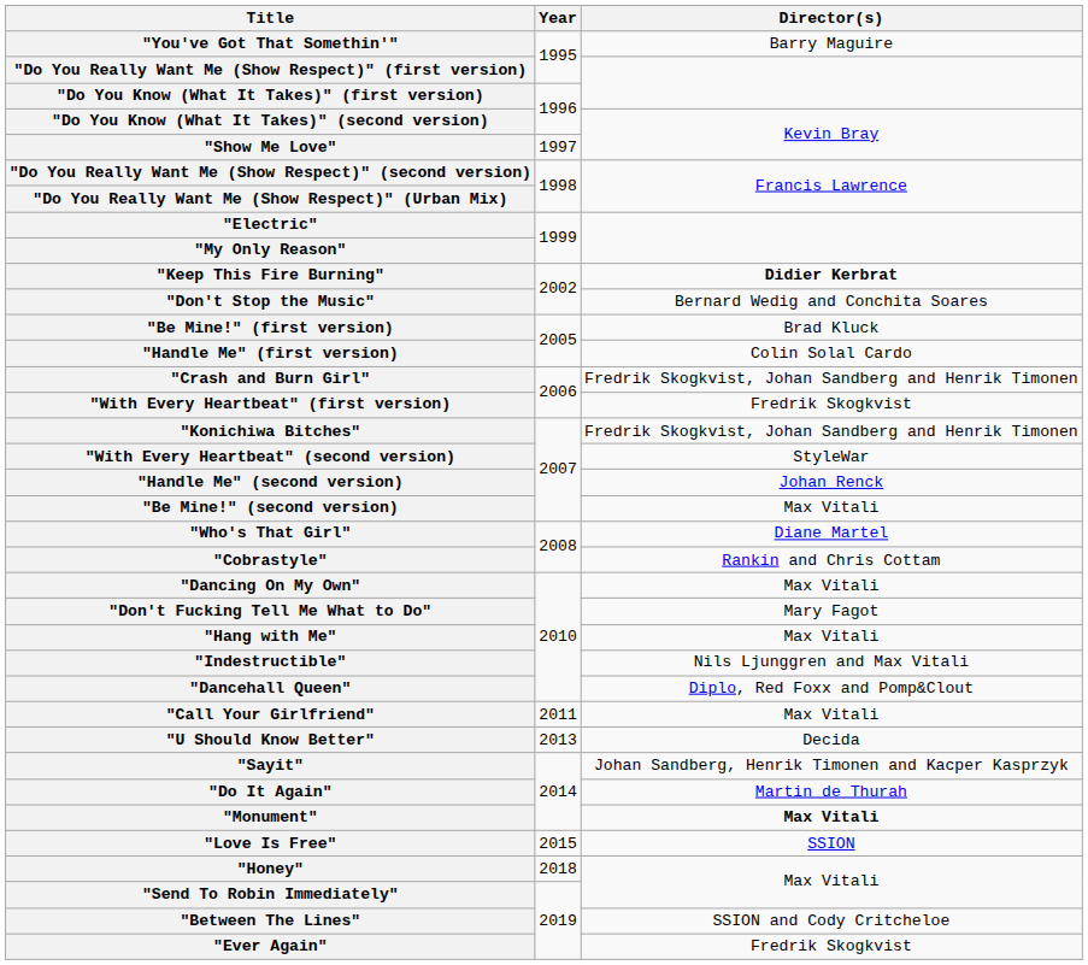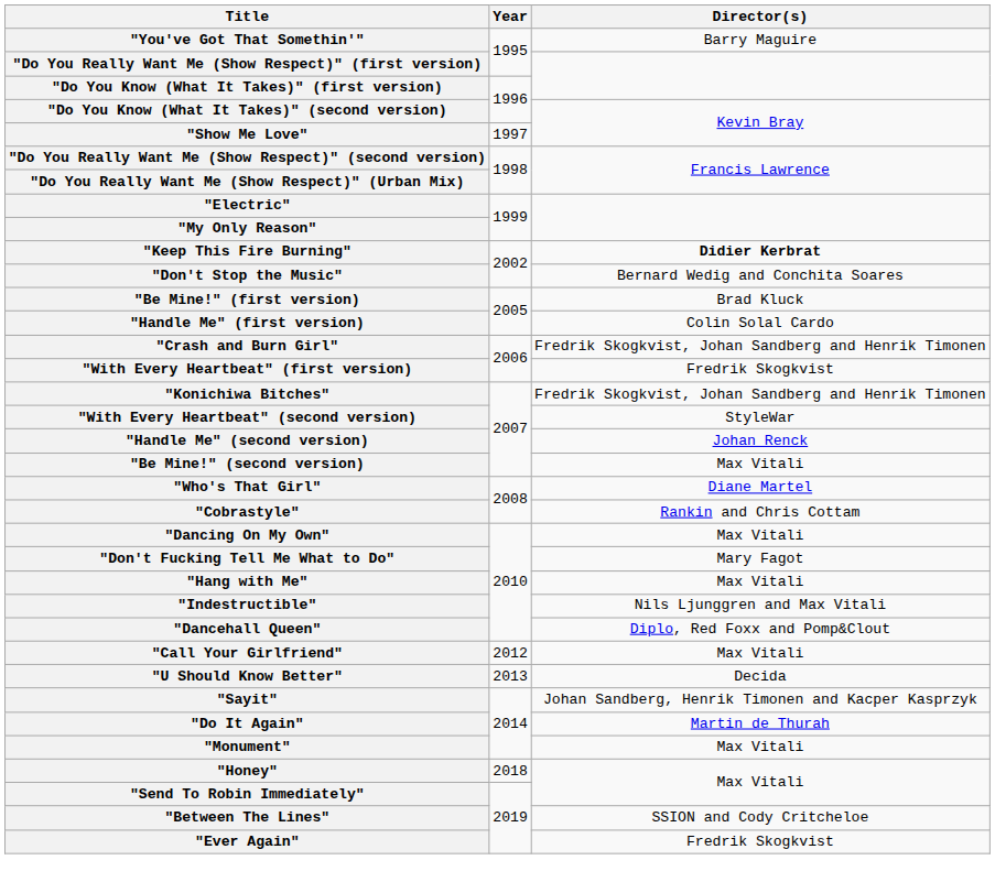"Call Your Girlfriend" | Year: 2011 -> 2012
"Monument" | Director(s): bold -> normal
- row: "Love Is Free" | 2015 | SSION
